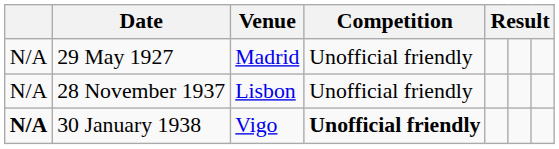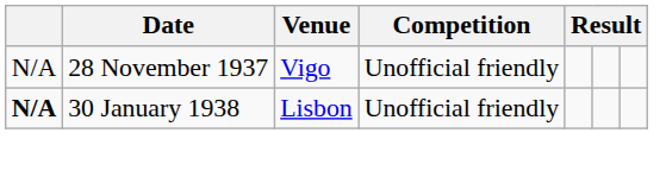- row: N/A | 29 May 1927 | Madrid | Unofficial friendly
28 November 1937 | Venue: Lisbon -> Vigo
30 January 1938 | Venue: Vigo -> Lisbon
30 January 1938 | Competition: bold -> normal
